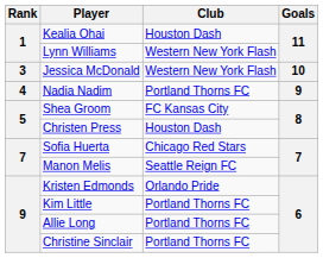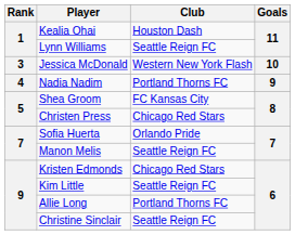Lynn Williams | Club: Western New York Flash -> Seattle Reign FC
Christen Press | Club: Houston Dash -> Chicago Red Stars
Sofia Huerta | Club: Chicago Red Stars -> Orlando Pride
Kristen Edmonds | Club: Orlando Pride -> Chicago Red Stars
Kim Little | Club: Portland Thorns FC -> Seattle Reign FC
Christine Sinclair | Club: Portland Thorns FC -> Seattle Reign FC
